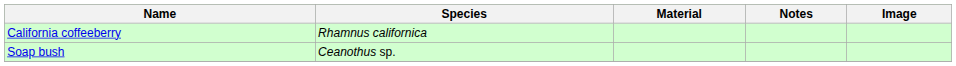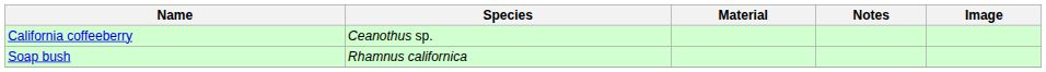California coffeeberry | Species: Rhamnus californica -> Ceanothus sp.
Soap bush | Species: Ceanothus sp. -> Rhamnus californica
